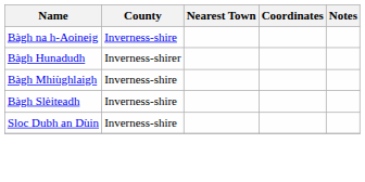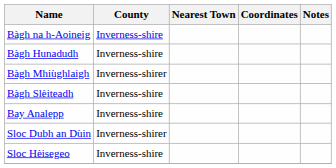Bàgh Hunadudh | County: Inverness-shirer -> Inverness-shire
Bàgh Mhiùghlaigh | County: Inverness-shire -> Inverness-shirer
+ row: Bay Analepp | Inverness-shire
Sloc Dubh an Dùin | County: Inverness-shire -> Inverness-shirer
+ row: Sloc Hèisegeo | Inverness-shire
